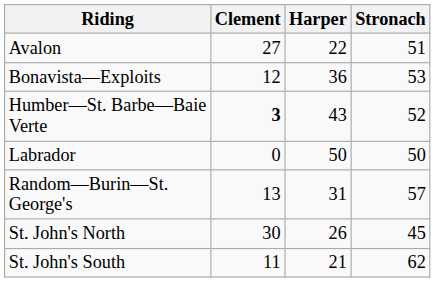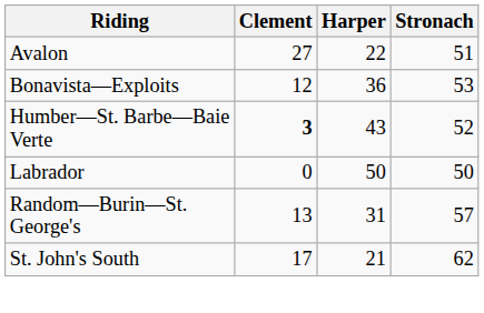- row: St. John's North | 30 | 26 | 45
St. John's South | Clement: 11 -> 17
